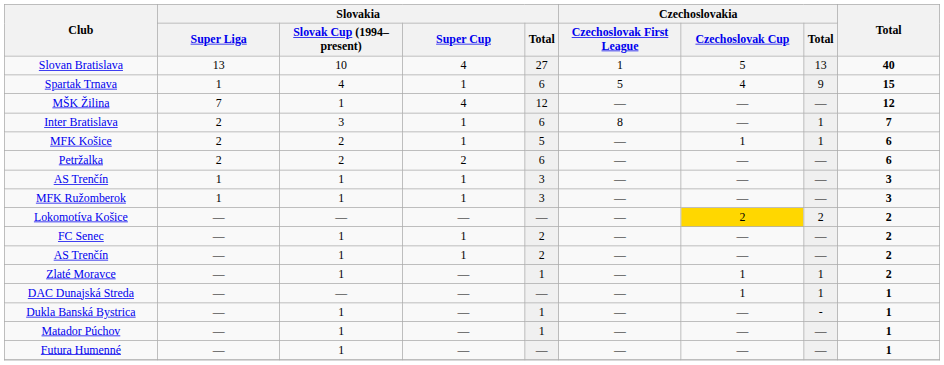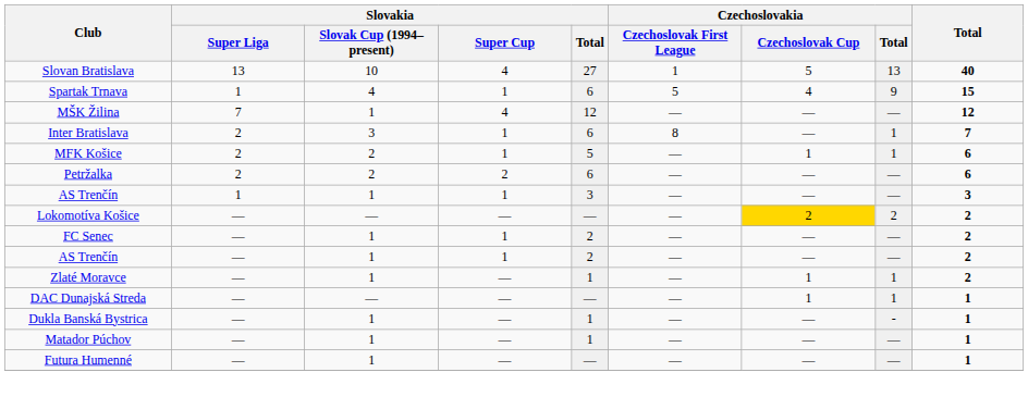- row: MFK Ružomberok | 1 | 1 | 1 | 3 | — | — | — | 3
